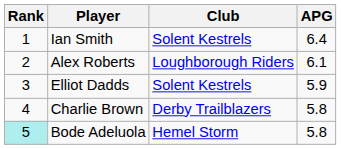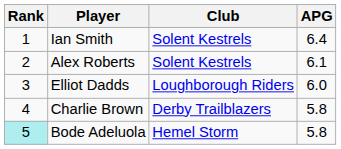Alex Roberts | Club: Loughborough Riders -> Solent Kestrels
Elliot Dadds | Club: Solent Kestrels -> Loughborough Riders
Elliot Dadds | APG: 5.9 -> 6.0
